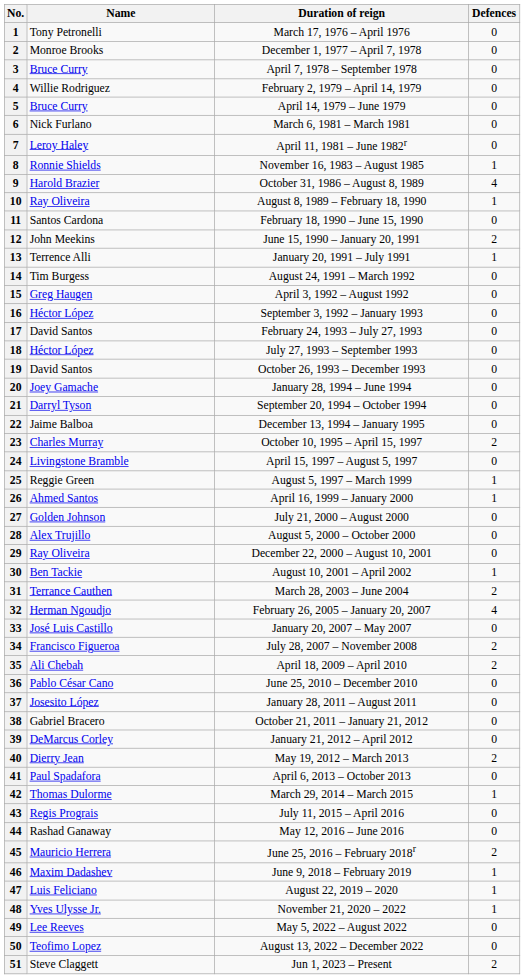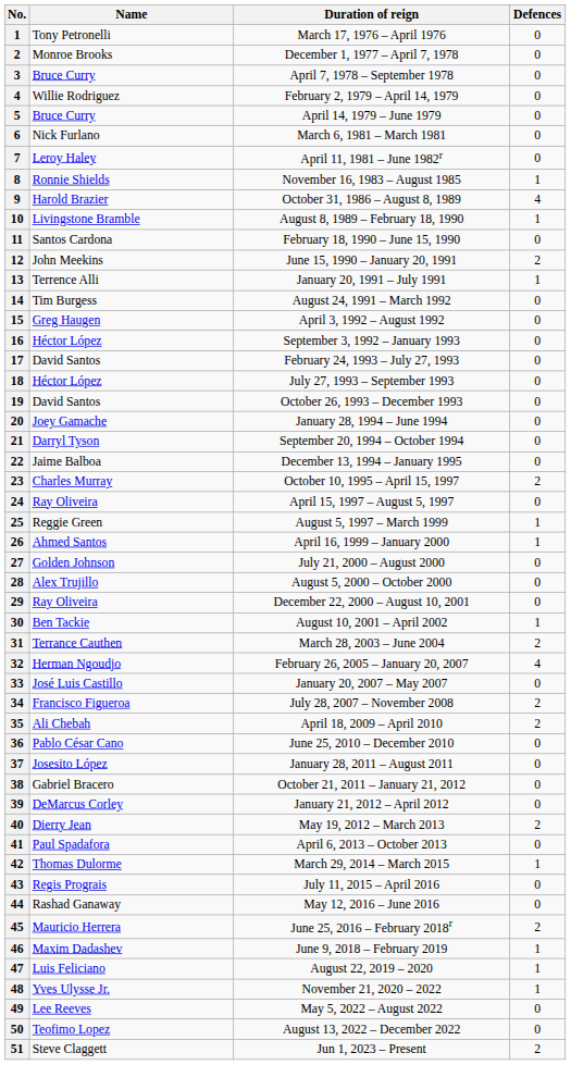August 8, 1989 – February 18, 1990 | Name: Ray Oliveira -> Livingstone Bramble
April 15, 1997 – August 5, 1997 | Name: Livingstone Bramble -> Ray Oliveira
